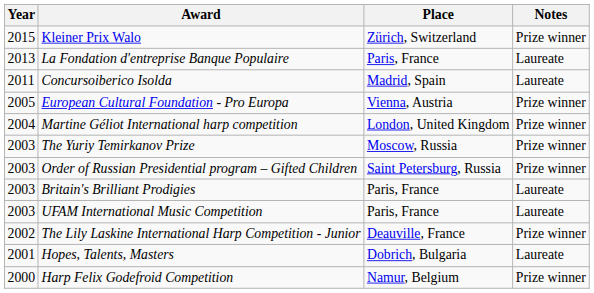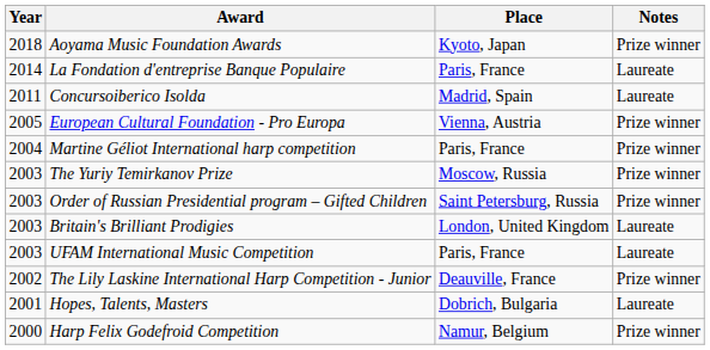+ row: 2018 | Aoyama Music Foundation Awards | Kyoto, Japan | Prize winner
- row: 2015 | Kleiner Prix Walo | Zürich, Switzerland | Prize winner
La Fondation d'entreprise Banque Populaire | Year: 2013 -> 2014
Martine Géliot International harp competition | Place: London, United Kingdom -> Paris, France
Britain's Brilliant Prodigies | Place: Paris, France -> London, United Kingdom
